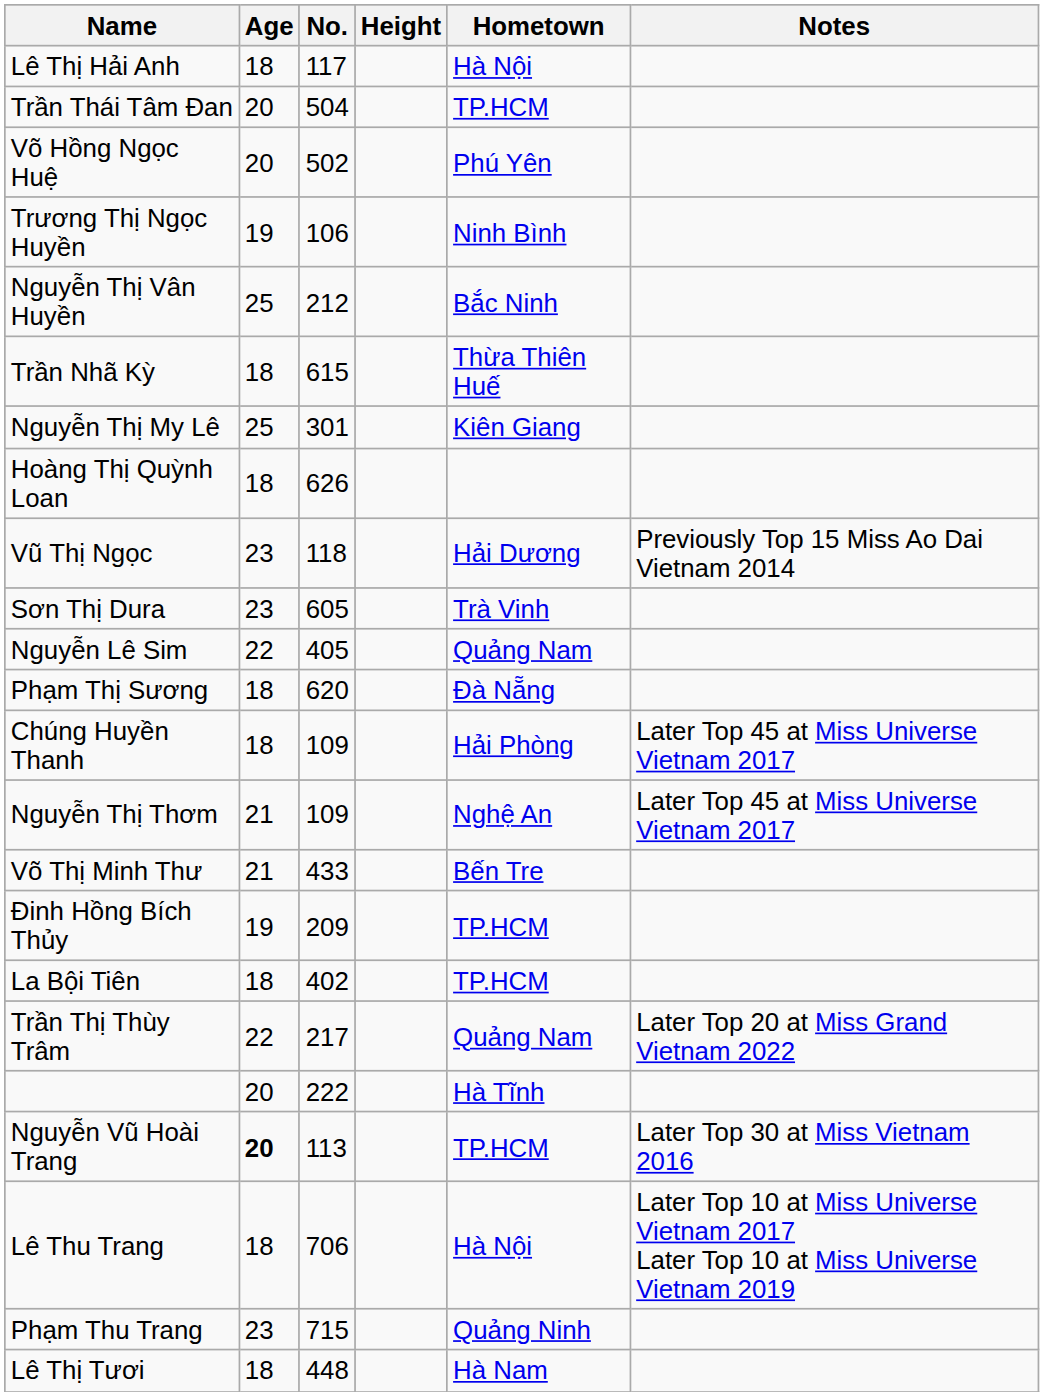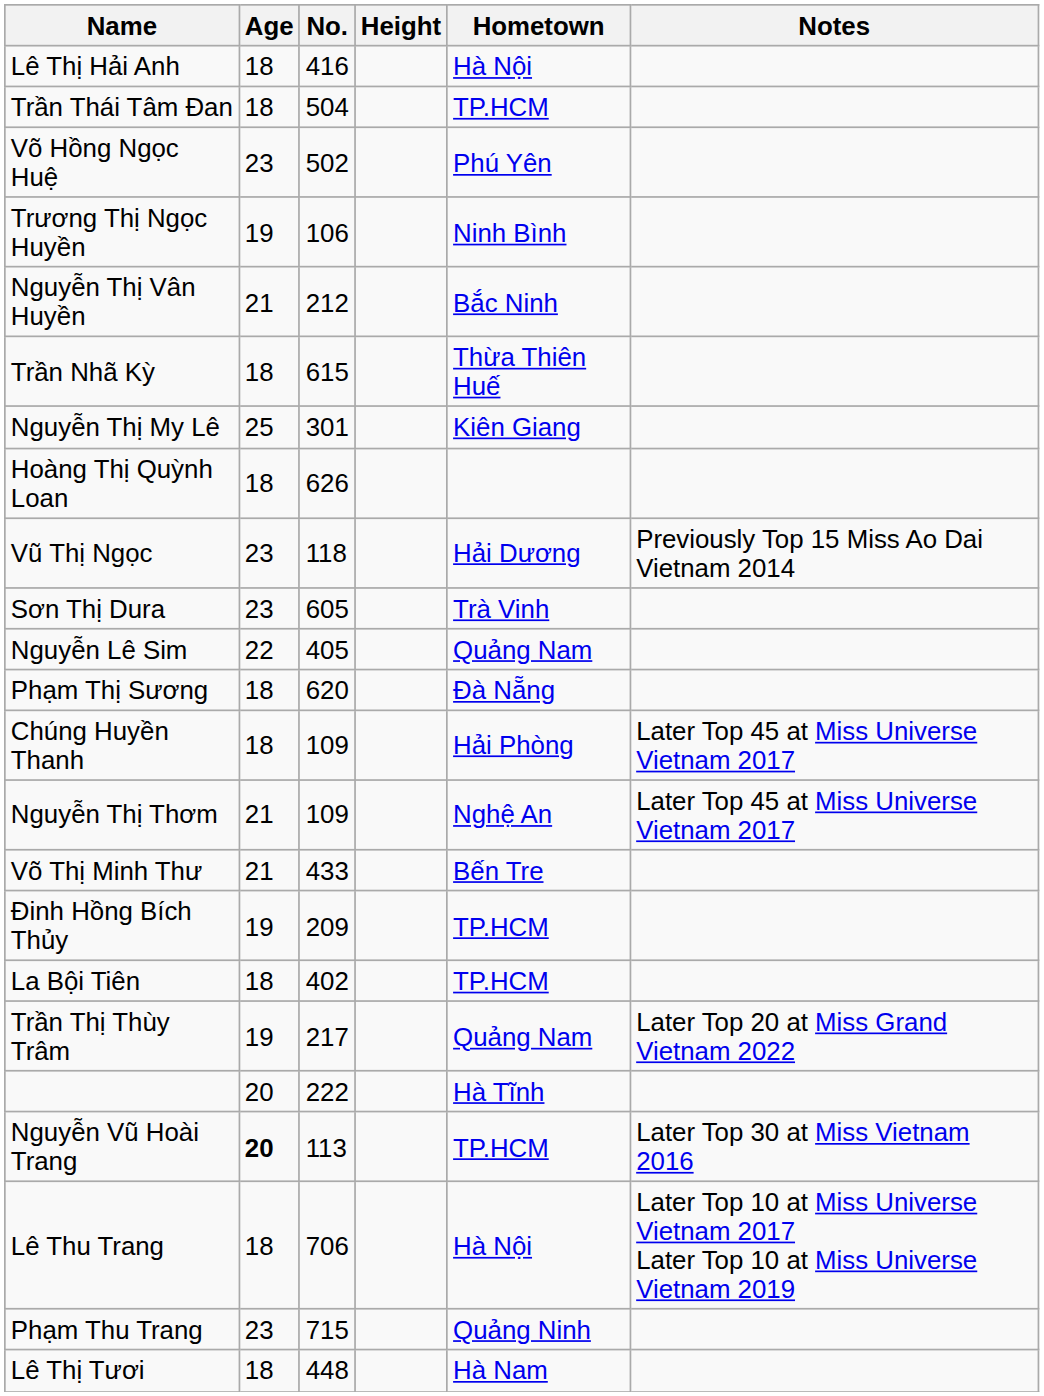Lê Thị Hải Anh | No.: 117 -> 416
Trần Thái Tâm Đan | Age: 20 -> 18
Võ Hồng Ngọc Huệ | Age: 20 -> 23
Nguyễn Thị Vân Huyền | Age: 25 -> 21
Trần Thị Thùy Trâm | Age: 22 -> 19
